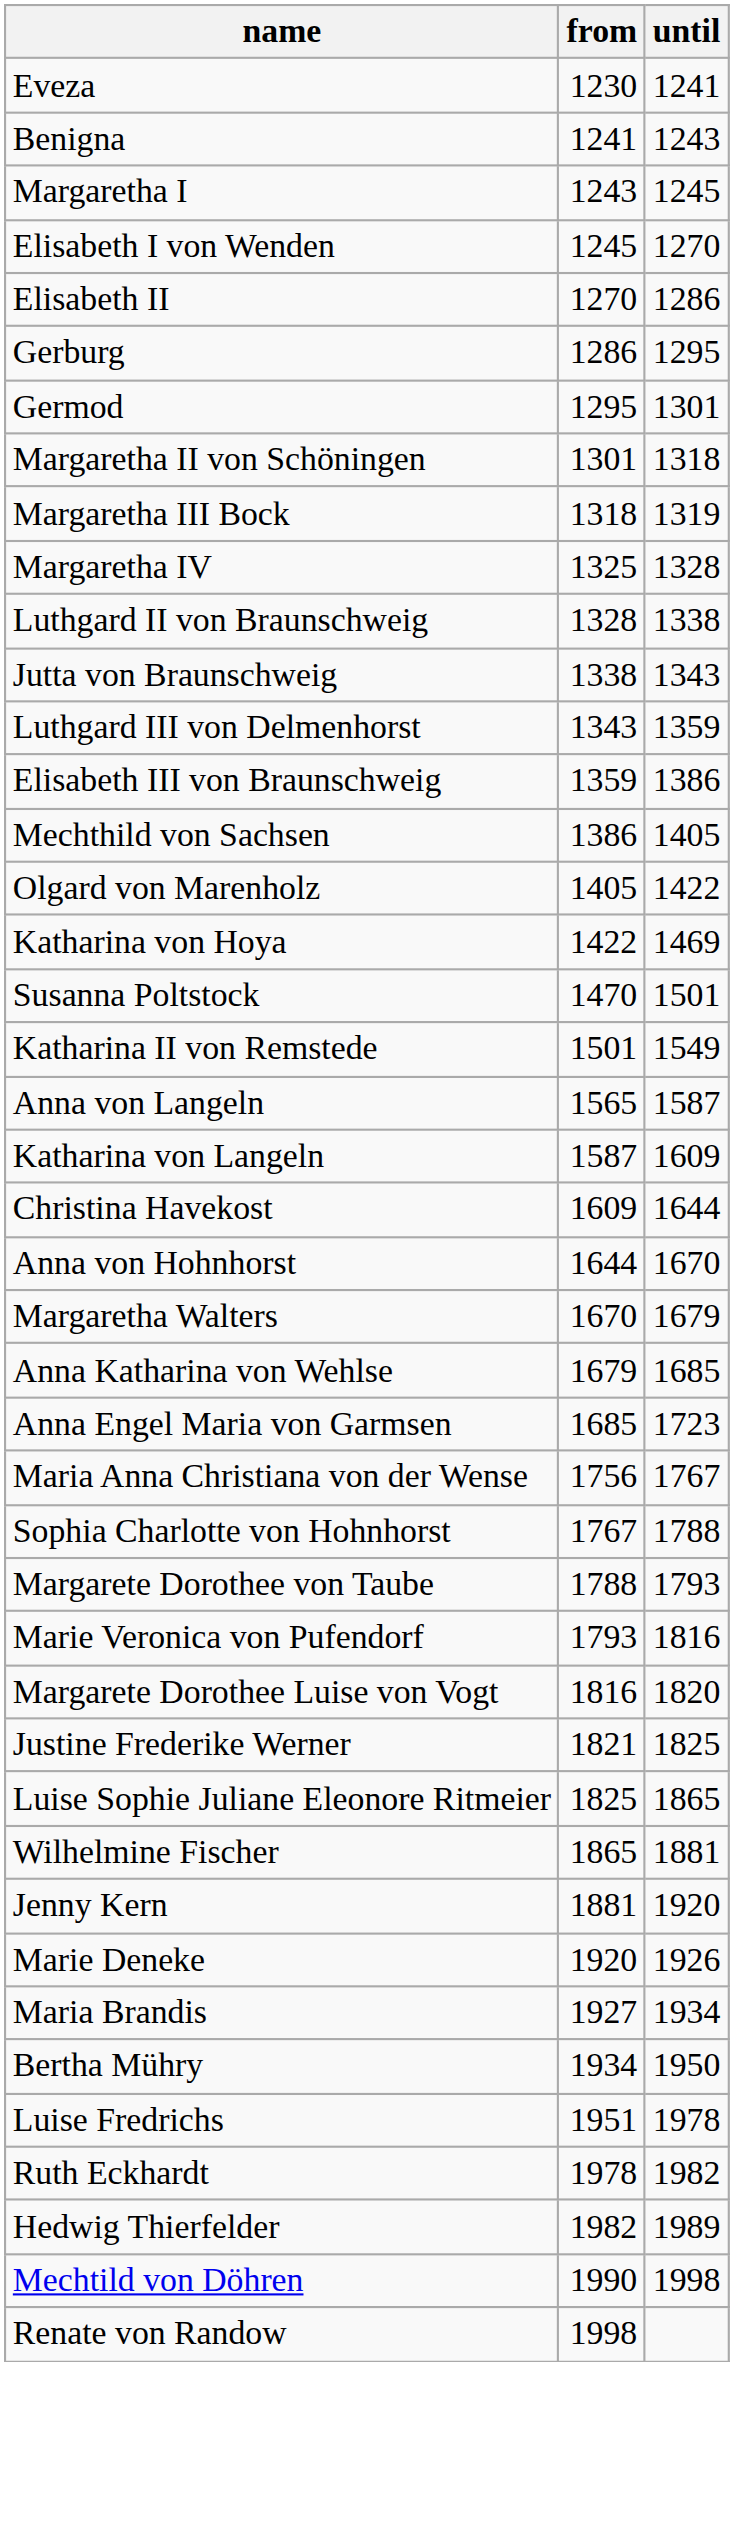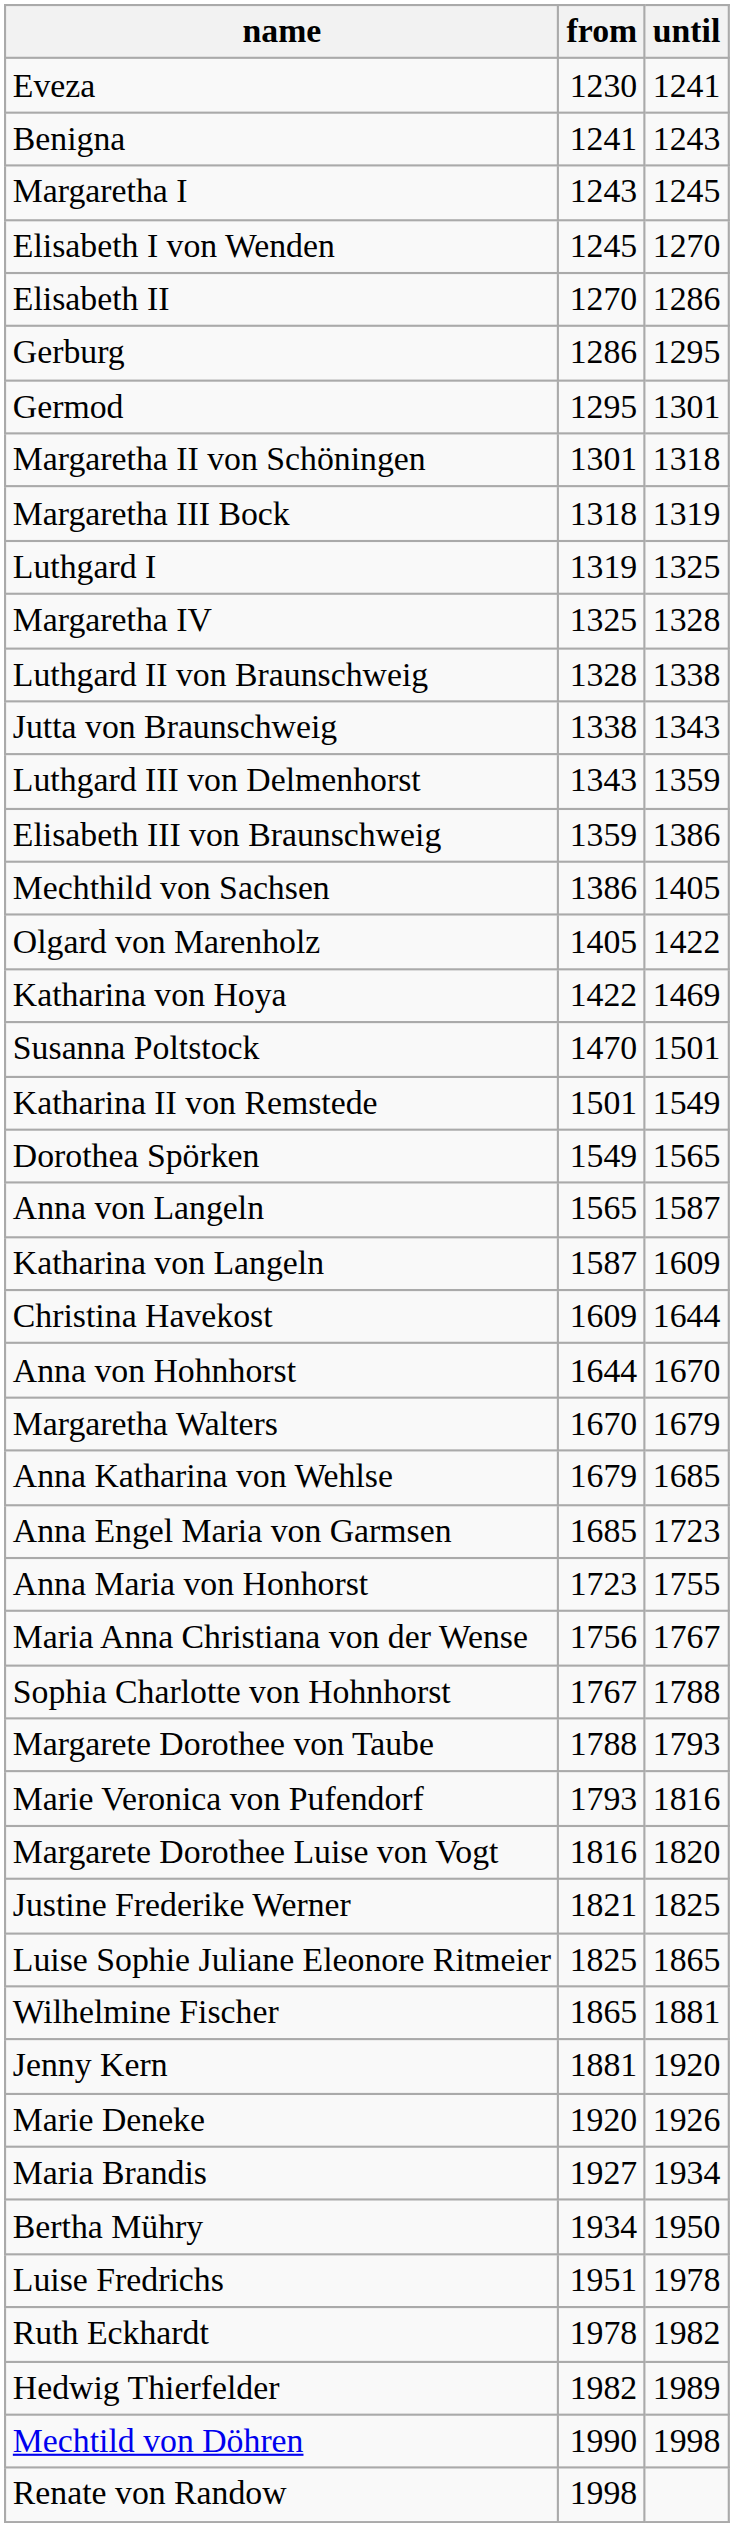+ row: Luthgard I | 1319 | 1325
+ row: Dorothea Spörken | 1549 | 1565
+ row: Anna Maria von Honhorst | 1723 | 1755
